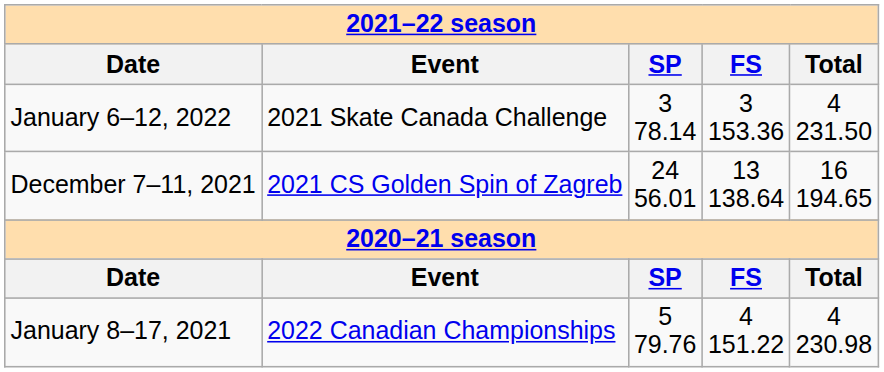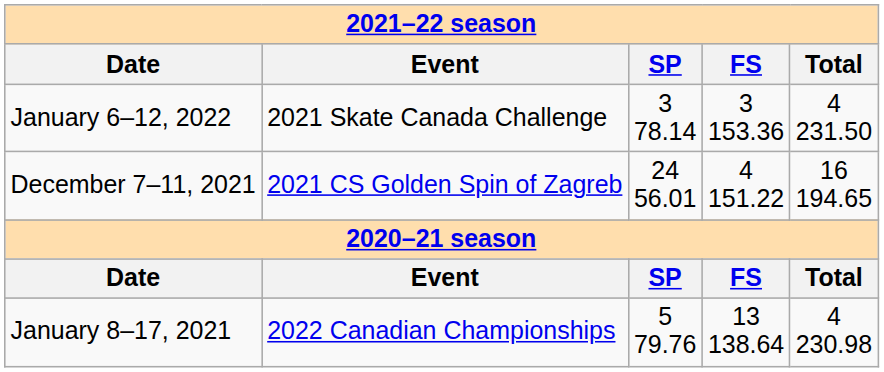December 7–11, 2021 | FS: 13 138.64 -> 4 151.22
January 8–17, 2021 | FS: 4 151.22 -> 13 138.64
